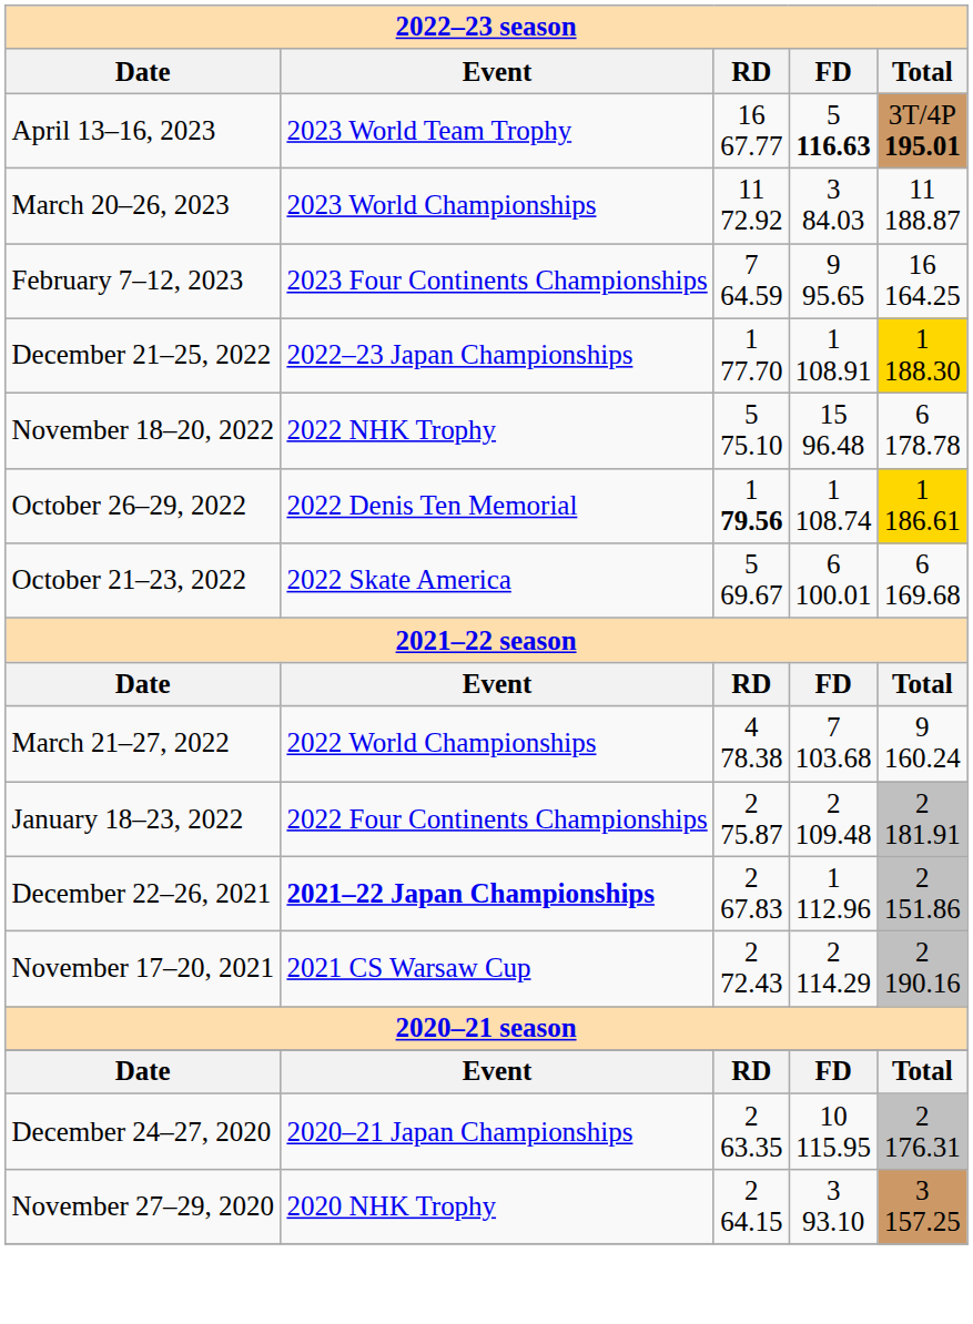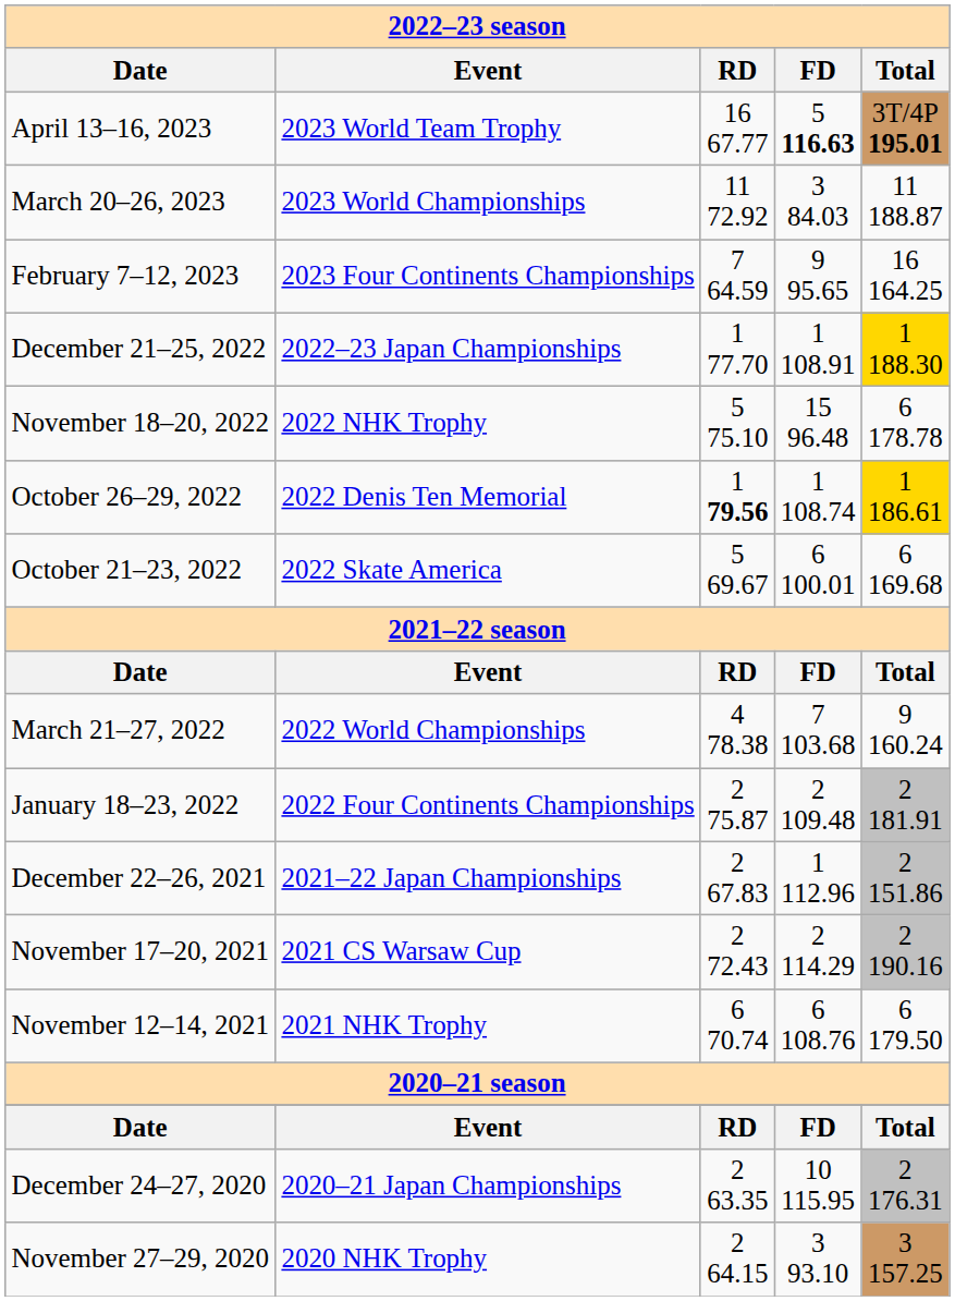December 22–26, 2021 | Event: bold -> normal
+ row: November 12–14, 2021 | 2021 NHK Trophy | 6 70.74 | 6 108.76 | 6 179.50
